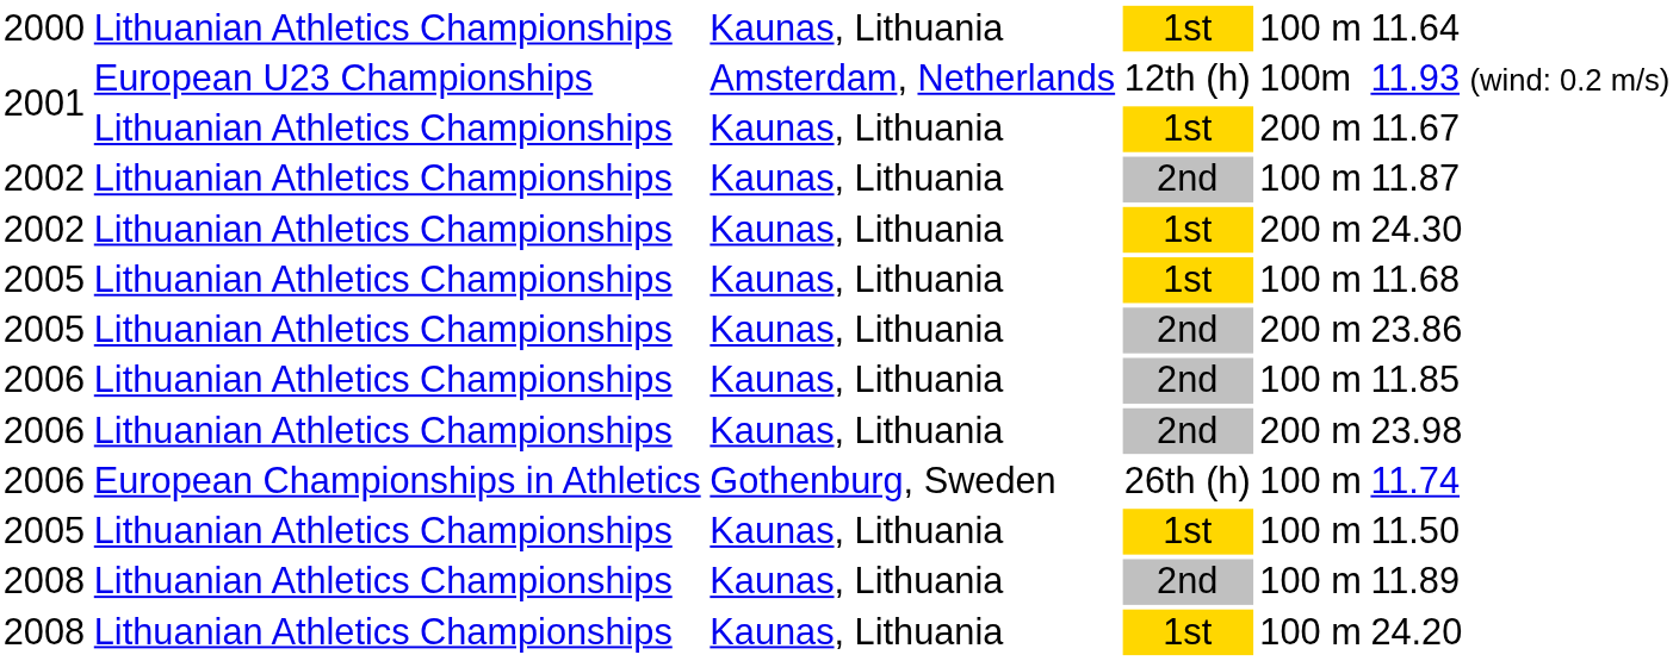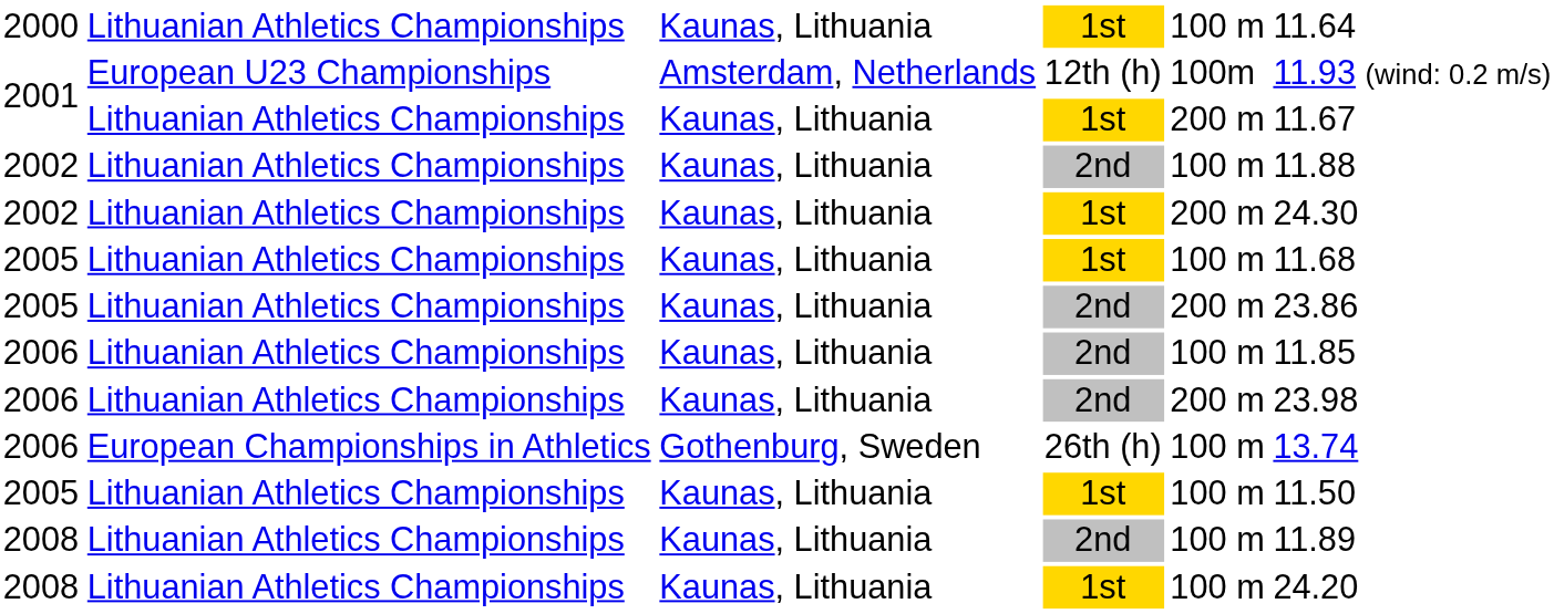2002 / 2nd | column 6: 11.87 -> 11.88
2006 / 26th (h) | column 6: 11.74 -> 13.74
